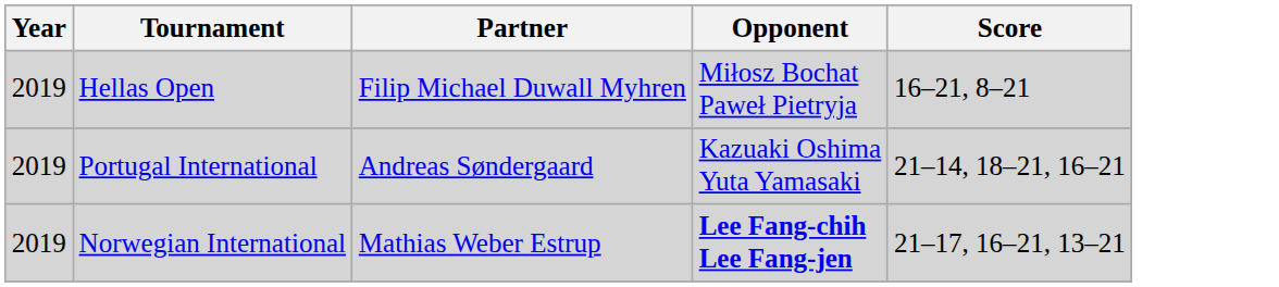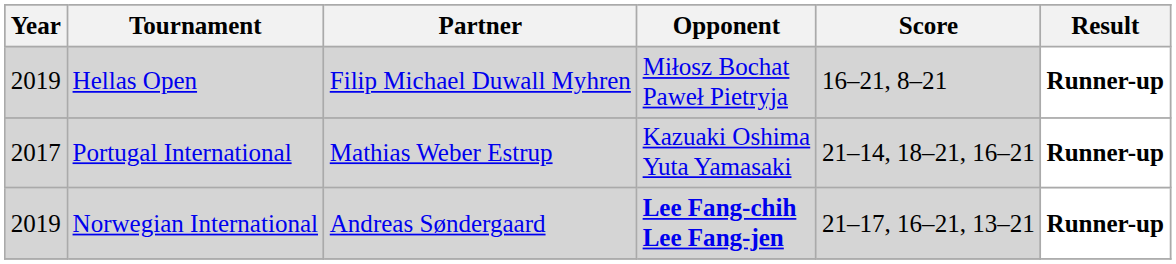+ column: Result | Runner-up | Runner-up | Runner-up
Portugal International | Year: 2019 -> 2017
Portugal International | Partner: Andreas Søndergaard -> Mathias Weber Estrup
Norwegian International | Partner: Mathias Weber Estrup -> Andreas Søndergaard
